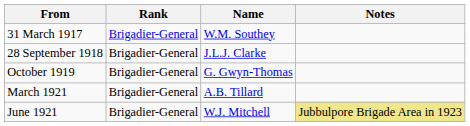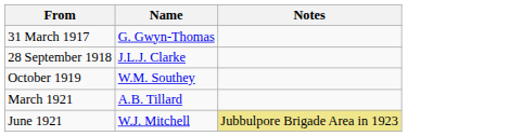- column: Rank | Brigadier-General | Brigadier-General | Brigadier-General | Brigadier-General | Brigadier-General
31 March 1917 | Name: W.M. Southey -> G. Gwyn-Thomas
October 1919 | Name: G. Gwyn-Thomas -> W.M. Southey
